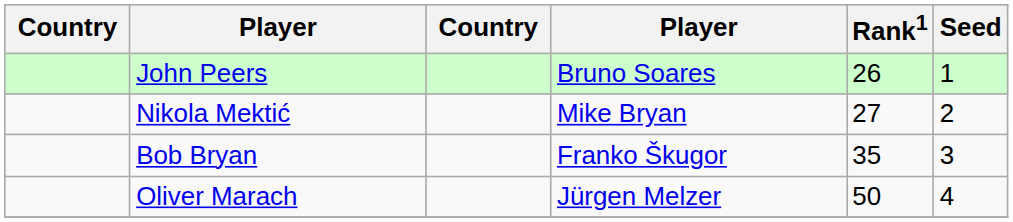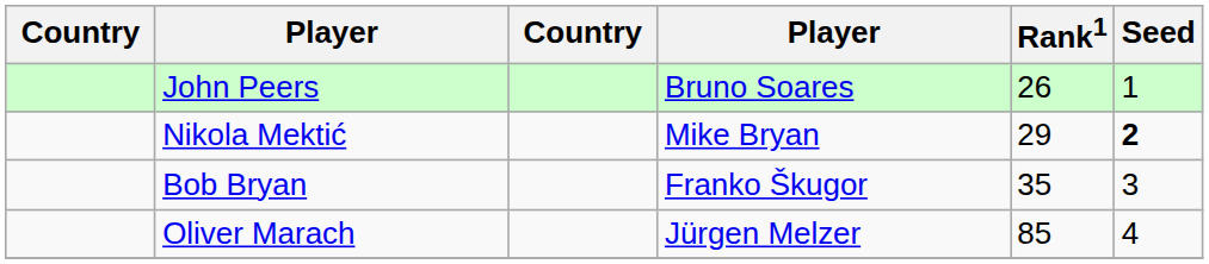Nikola Mektić | Rank1: 27 -> 29
Nikola Mektić | Seed: normal -> bold
Oliver Marach | Rank1: 50 -> 85
